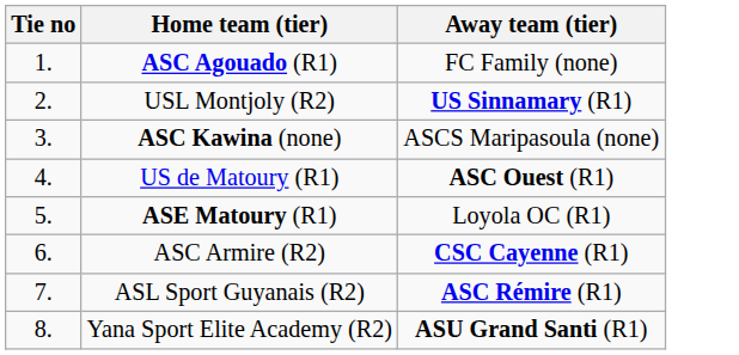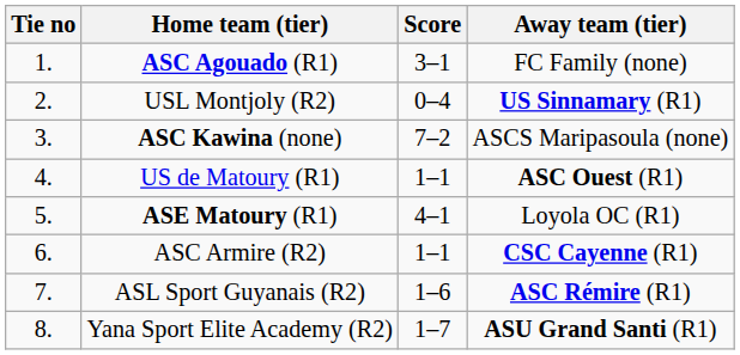+ column: Score | 3–1 | 0–4 | 7–2 | 1–1 | 4–1 | 1–1 | 1–6 | 1–7
